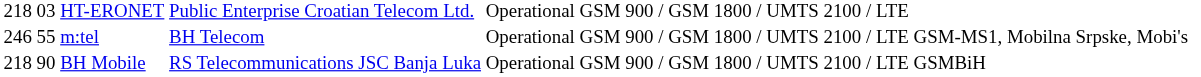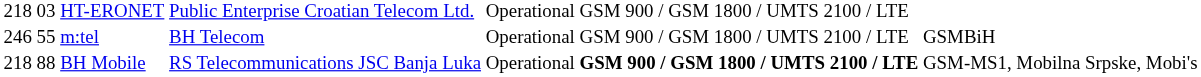m:tel | column 7: GSM-MS1, Mobilna Srpske, Mobi's -> GSMBiH
BH Mobile | column 2: 90 -> 88
BH Mobile | column 6: normal -> bold
BH Mobile | column 7: GSMBiH -> GSM-MS1, Mobilna Srpske, Mobi's
